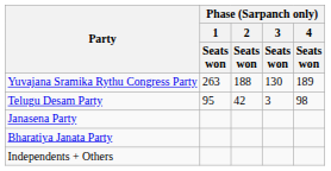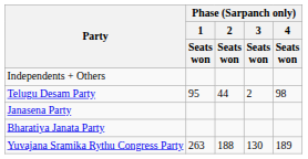rows swapped: Yuvajana Sramika Rythu Congress Party <-> Independents + Others
Telugu Desam Party | Phase (Sarpanch only) / 2 / Seats won: 42 -> 44
Telugu Desam Party | Phase (Sarpanch only) / 3 / Seats won: 3 -> 2
